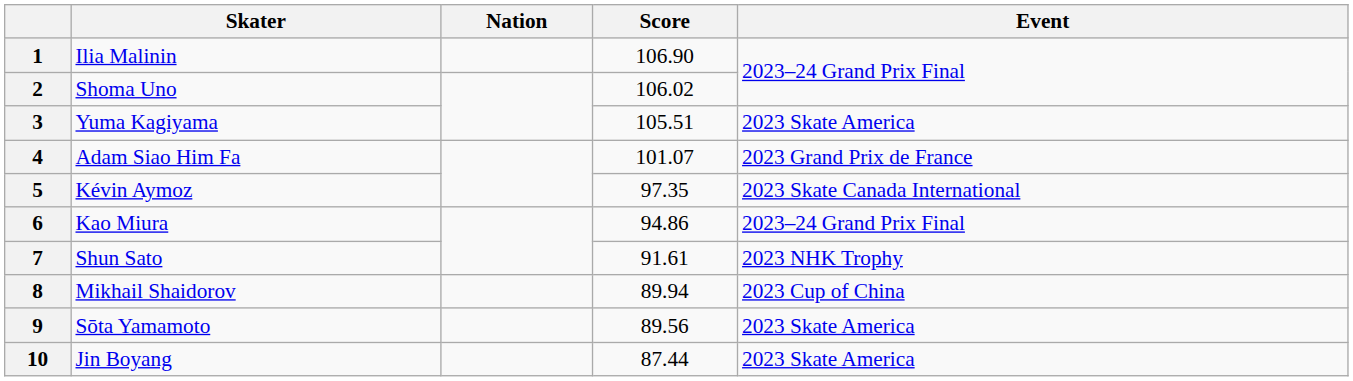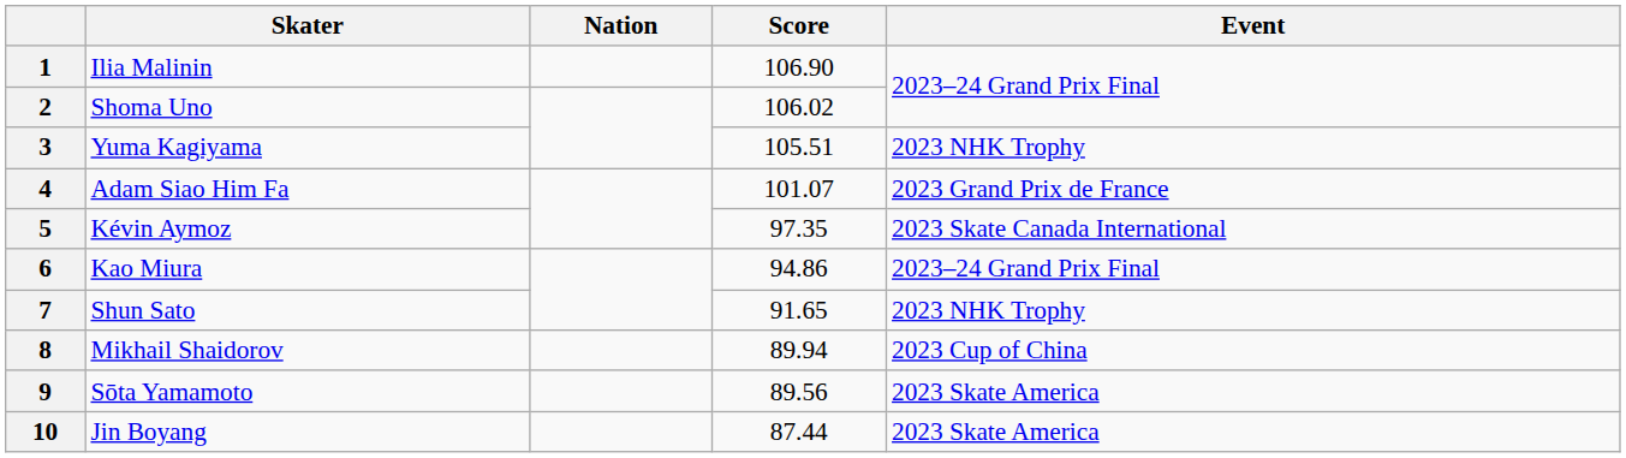3 | Event: 2023 Skate America -> 2023 NHK Trophy
7 | Score: 91.61 -> 91.65
